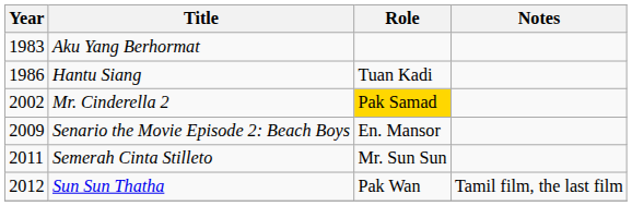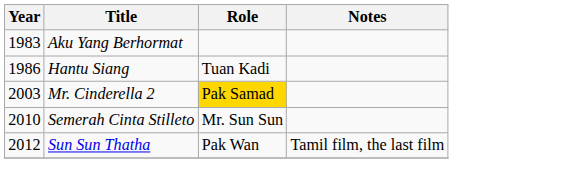Mr. Cinderella 2 | Year: 2002 -> 2003
- row: 2009 | Senario the Movie Episode 2: Beach Boys | En. Mansor
Semerah Cinta Stilleto | Year: 2011 -> 2010
